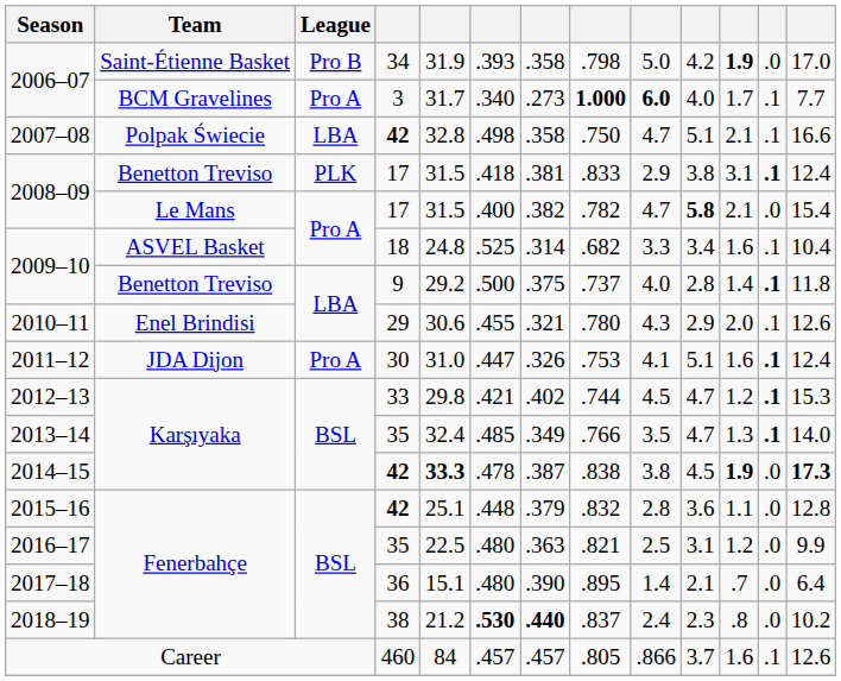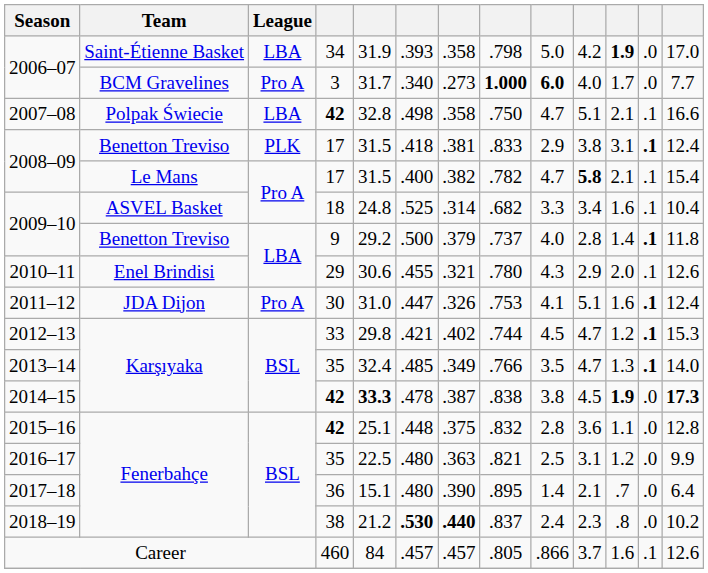2006–07 / Saint-Étienne Basket | League: Pro B -> LBA
2006–07 / BCM Gravelines | column 12: .1 -> .0
2008–09 / Le Mans | column 12: .0 -> .1
2009–10 / Benetton Treviso | column 7: .375 -> .379
2015–16 | column 7: .379 -> .375
